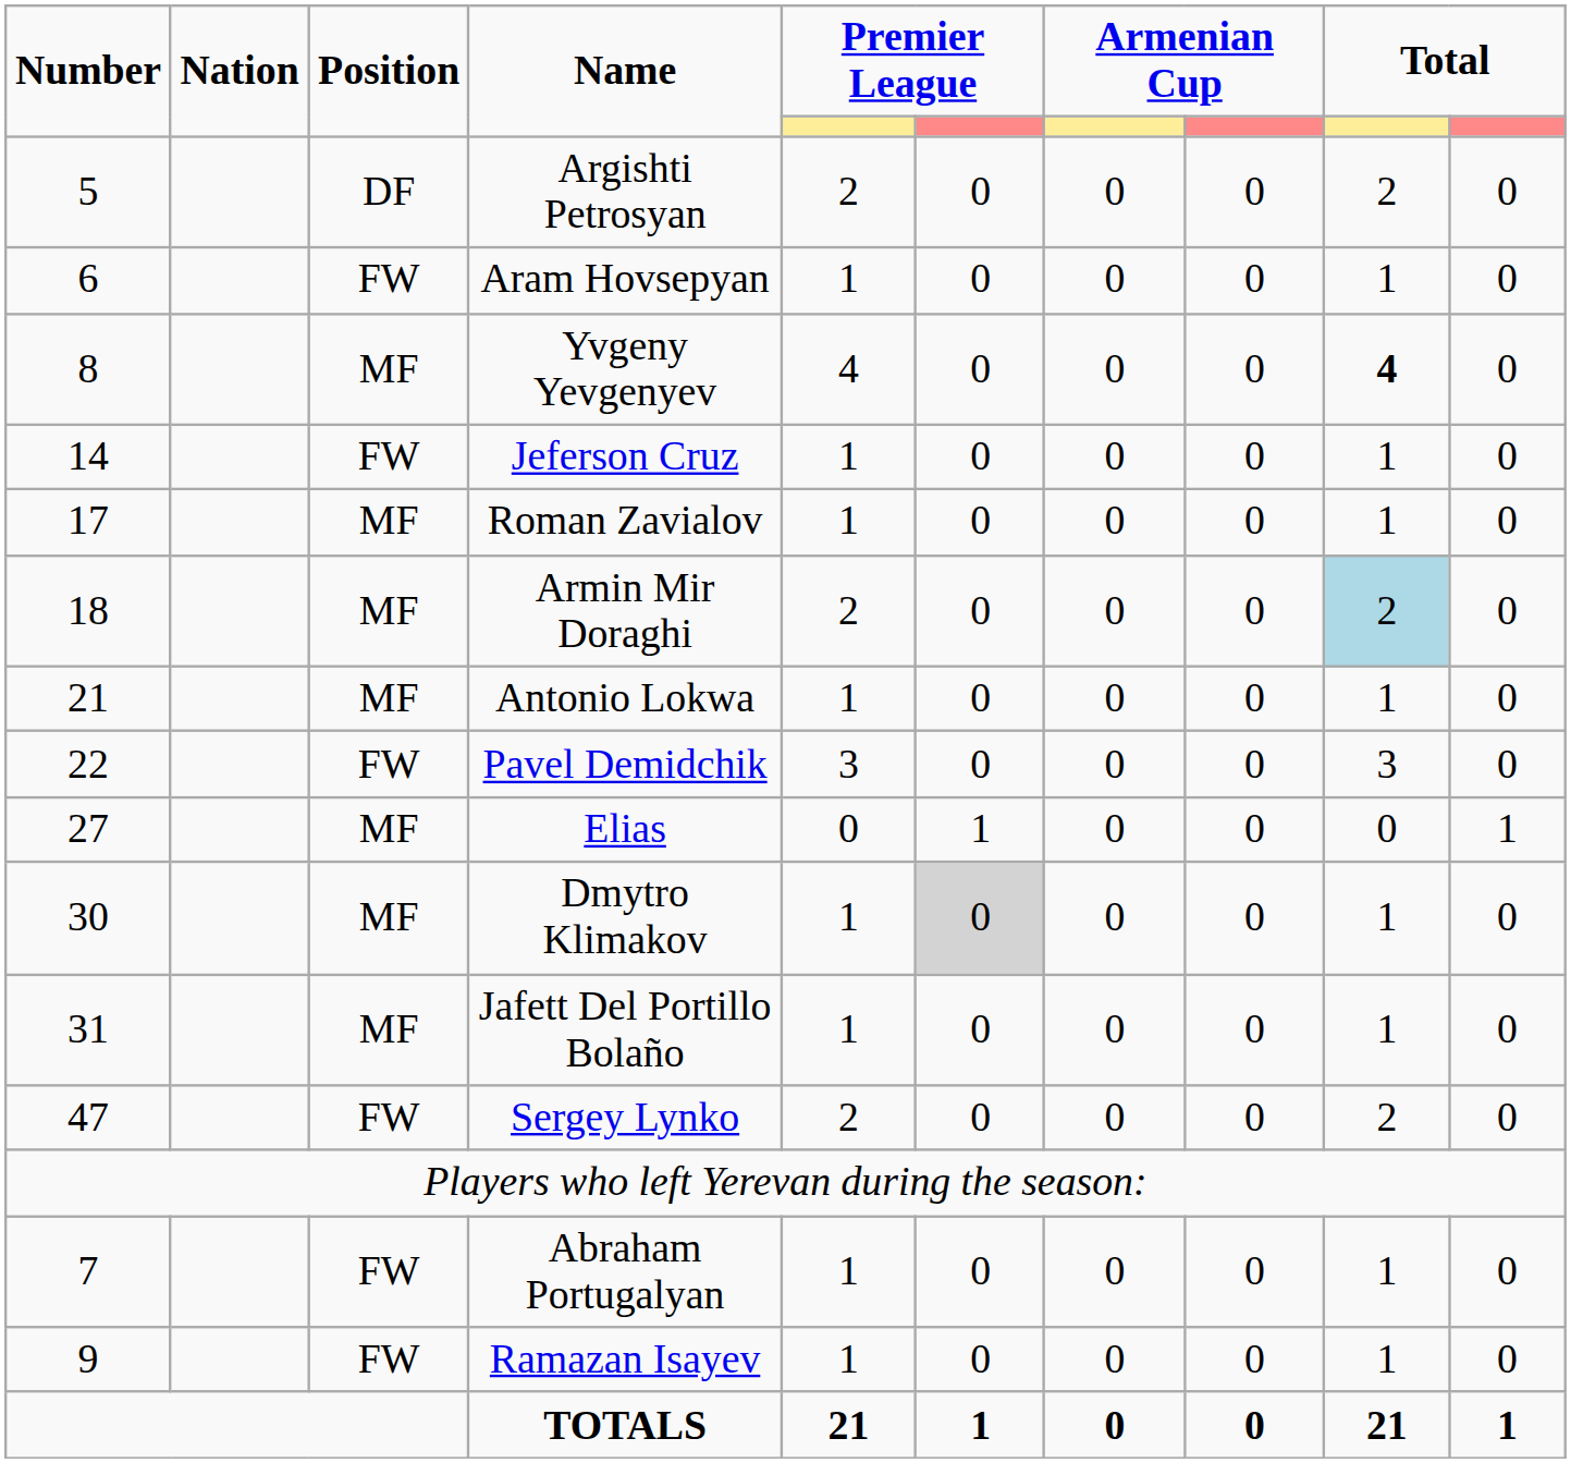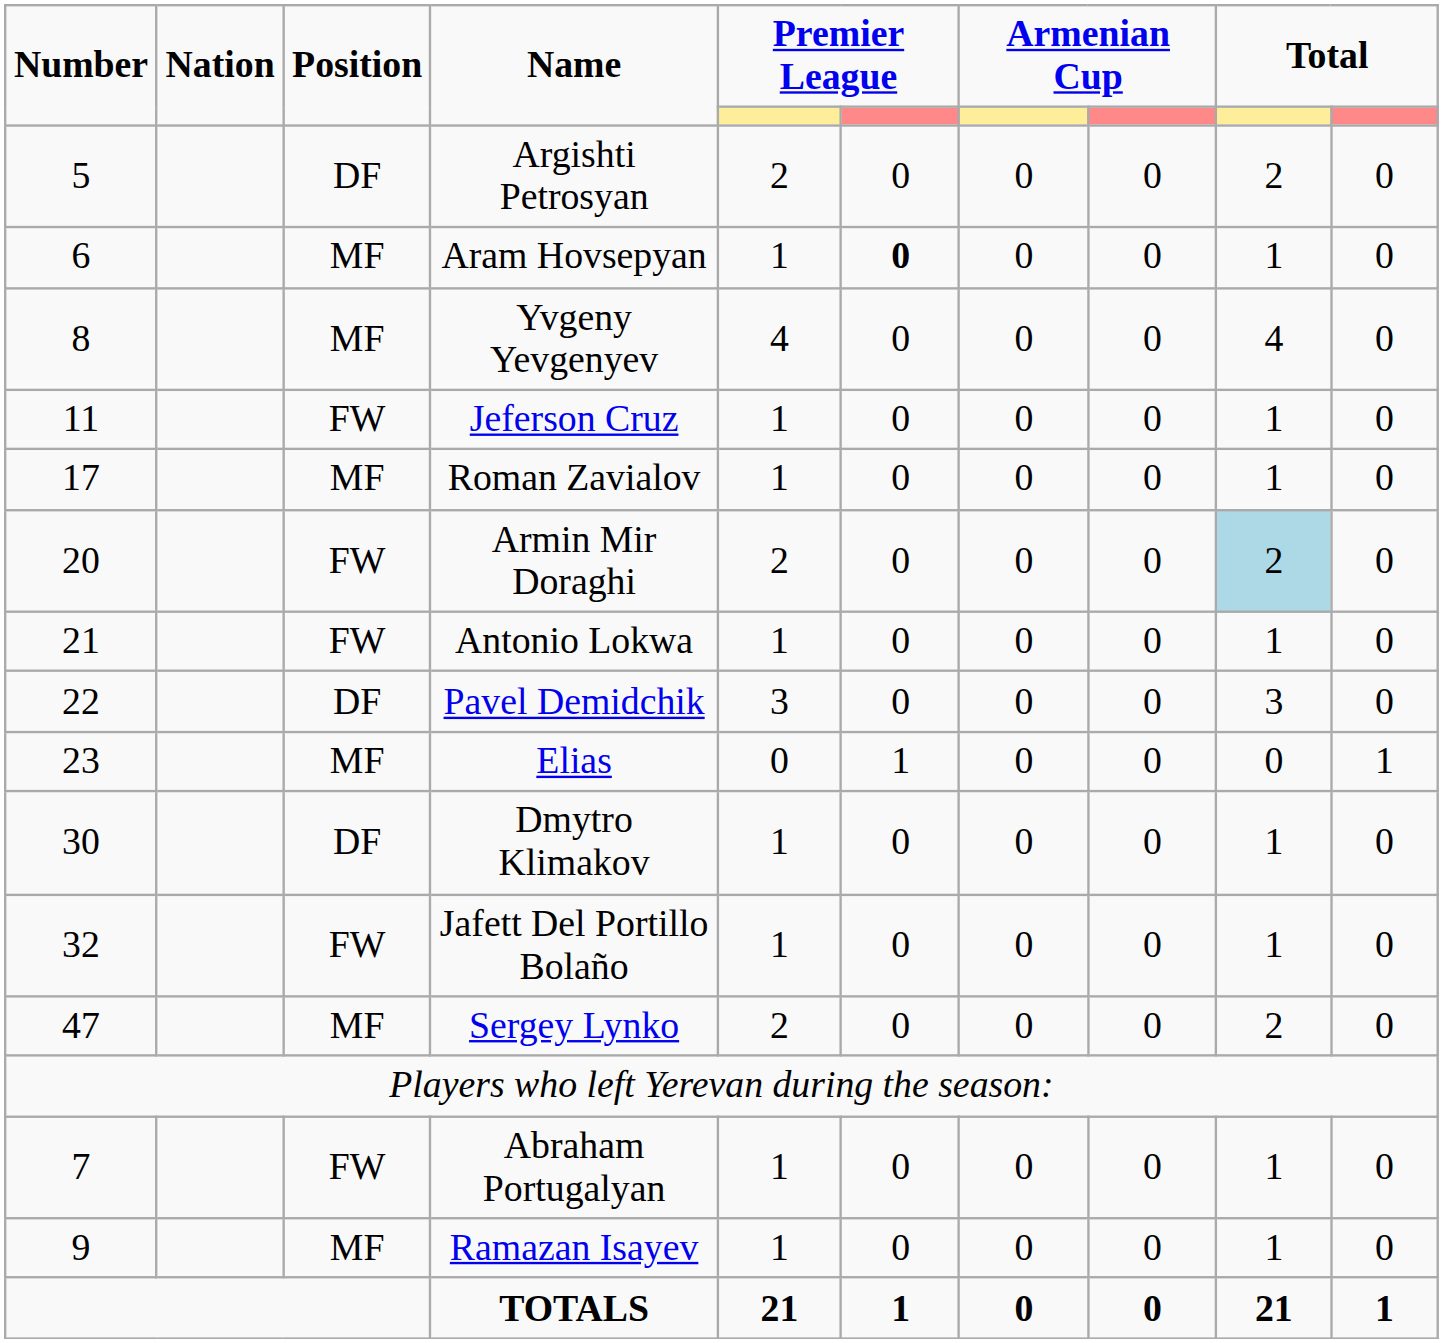Aram Hovsepyan | Position: FW -> MF
Aram Hovsepyan | column 6: normal -> bold
Yvgeny Yevgenyev | column 9: bold -> normal
Jeferson Cruz | Number: 14 -> 11
Armin Mir Doraghi | Number: 18 -> 20
Armin Mir Doraghi | Position: MF -> FW
Antonio Lokwa | Position: MF -> FW
Pavel Demidchik | Position: FW -> DF
Elias | Number: 27 -> 23
Dmytro Klimakov | Position: MF -> DF
Dmytro Klimakov | column 6: lightgrey background -> no background
Jafett Del Portillo Bolaño | Number: 31 -> 32
Jafett Del Portillo Bolaño | Position: MF -> FW
Sergey Lynko | Position: FW -> MF
Ramazan Isayev | Position: FW -> MF
